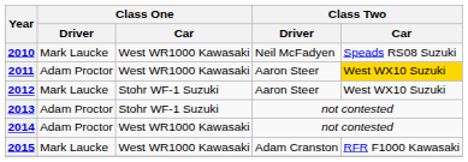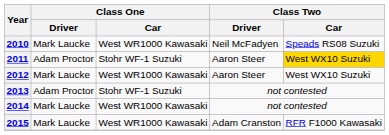2011 | Class One / Car: West WR1000 Kawasaki -> Stohr WF-1 Suzuki
2012 | Class One / Car: Stohr WF-1 Suzuki -> West WR1000 Kawasaki
2014 | Class One / Driver: Adam Proctor -> Mark Laucke
